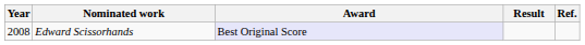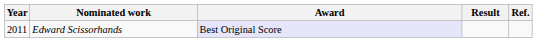Edward Scissorhands | Year: 2008 -> 2011
